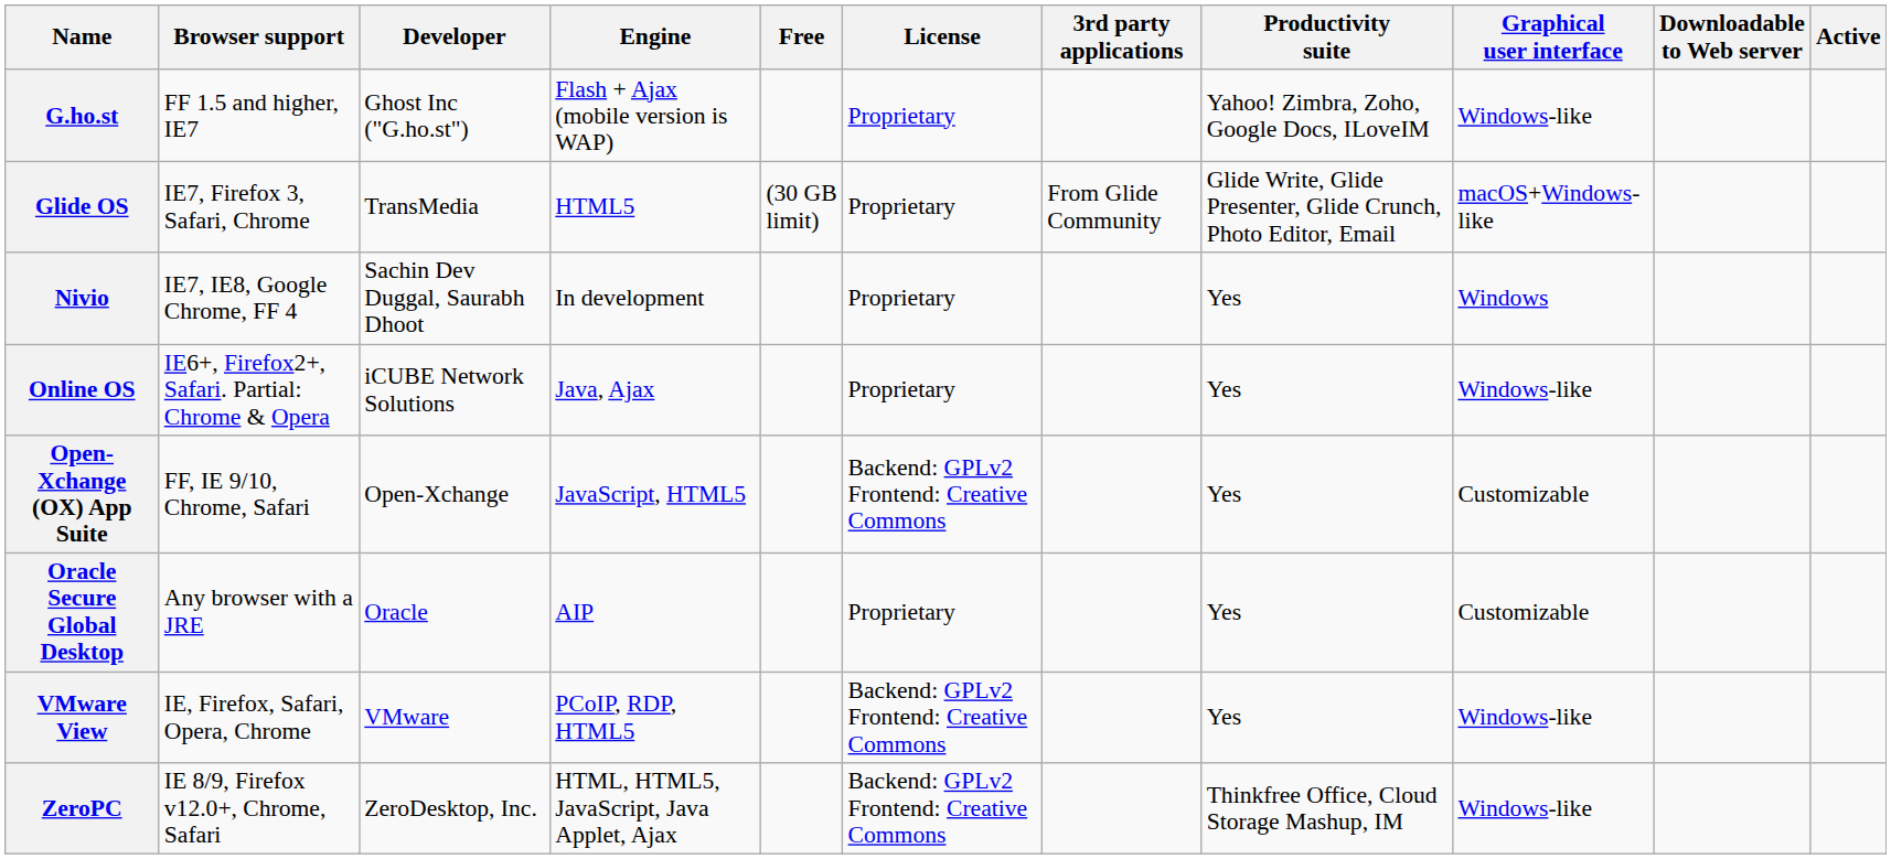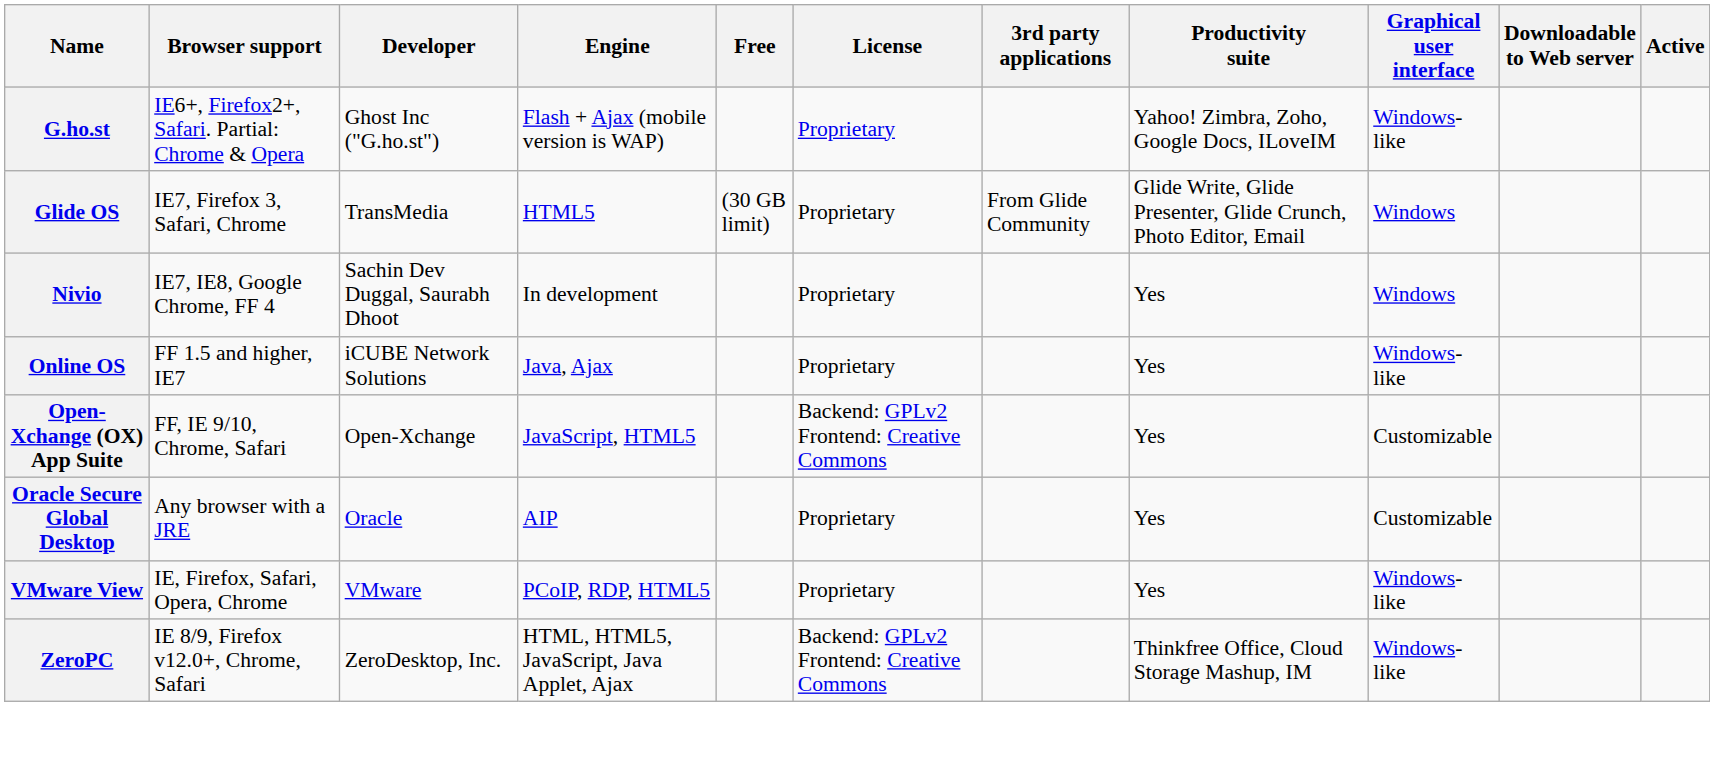G.ho.st | Browser support: FF 1.5 and higher, IE7 -> IE6+, Firefox2+, Safari. Partial: Chrome & Opera
Glide OS | Graphical user interface: macOS+Windows-like -> Windows
Online OS | Browser support: IE6+, Firefox2+, Safari. Partial: Chrome & Opera -> FF 1.5 and higher, IE7
VMware View | License: Backend: GPLv2 Frontend: Creative Commons -> Proprietary
